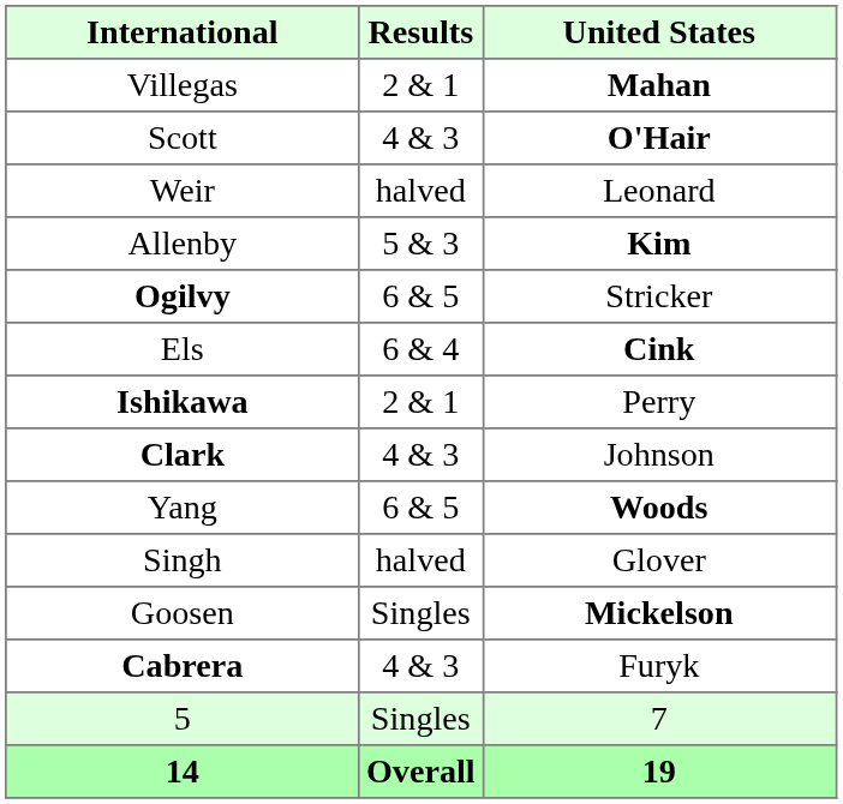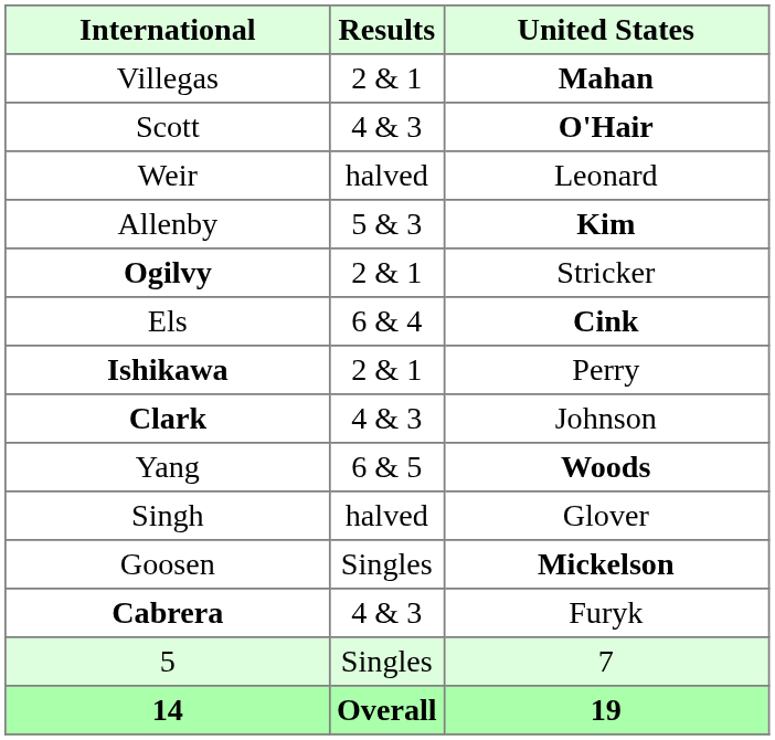Ogilvy | Results: 6 & 5 -> 2 & 1
